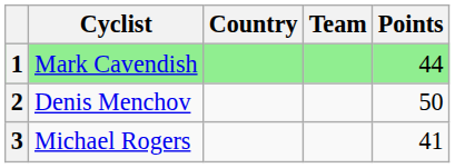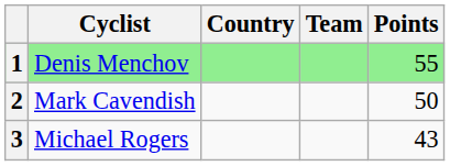1 | Cyclist: Mark Cavendish -> Denis Menchov
1 | Points: 44 -> 55
2 | Cyclist: Denis Menchov -> Mark Cavendish
3 | Points: 41 -> 43
